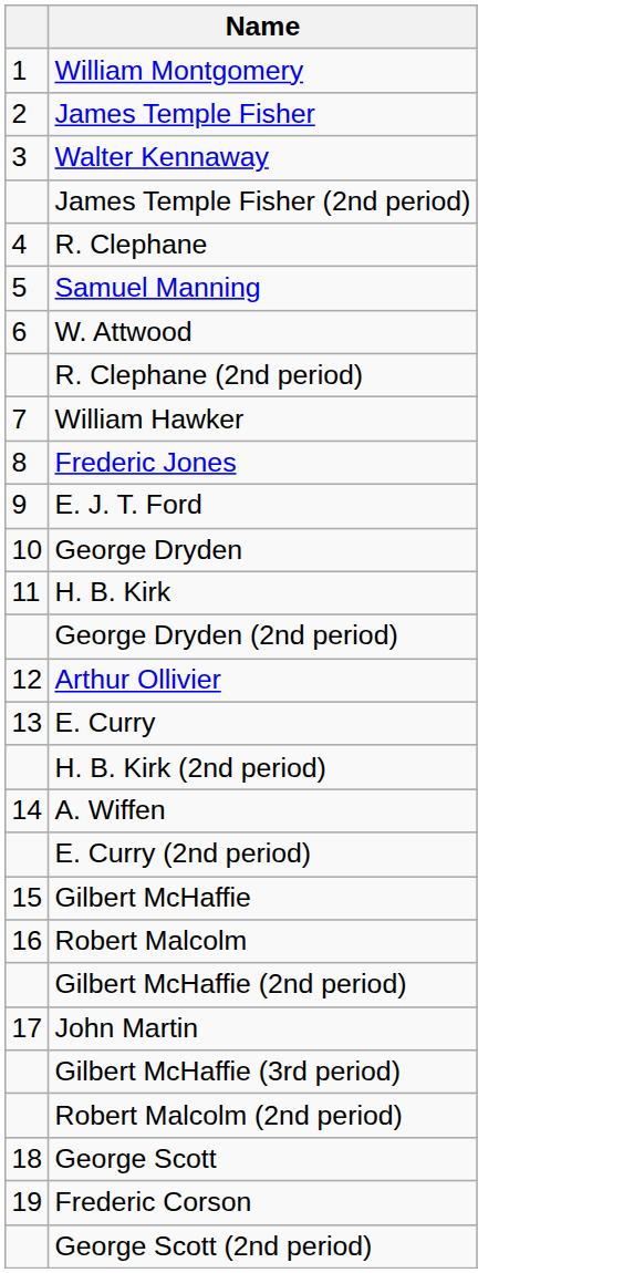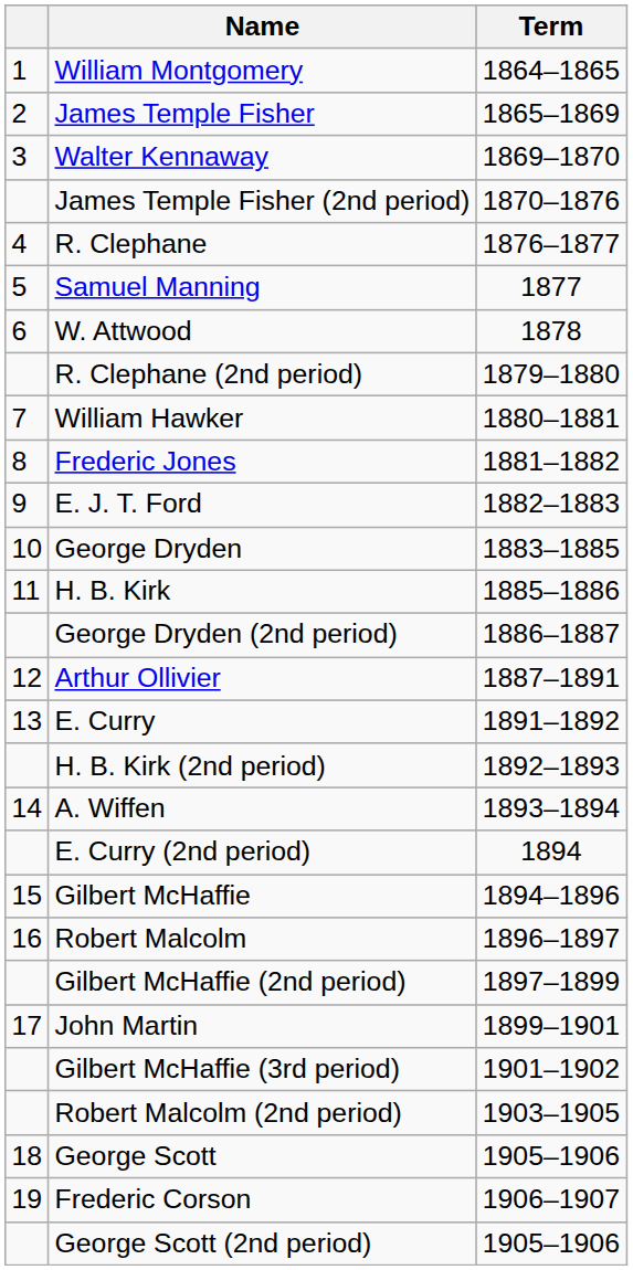+ column: Term | 1864–1865 | 1865–1869 | 1869–1870 | 1870–1876 | 1876–1877 | 1877 | 1878 | 1879–1880 | 1880–1881 | 1881–1882 | 1882–1883 | 1883–1885 | 1885–1886 | 1886–1887 | 1887–1891 | 1891–1892 | 1892–1893 | 1893–1894 | 1894 | 1894–1896 | 1896–1897 | 1897–1899 | 1899–1901 | 1901–1902 | 1903–1905 | 1905–1906 | 1906–1907 | 1905–1906
